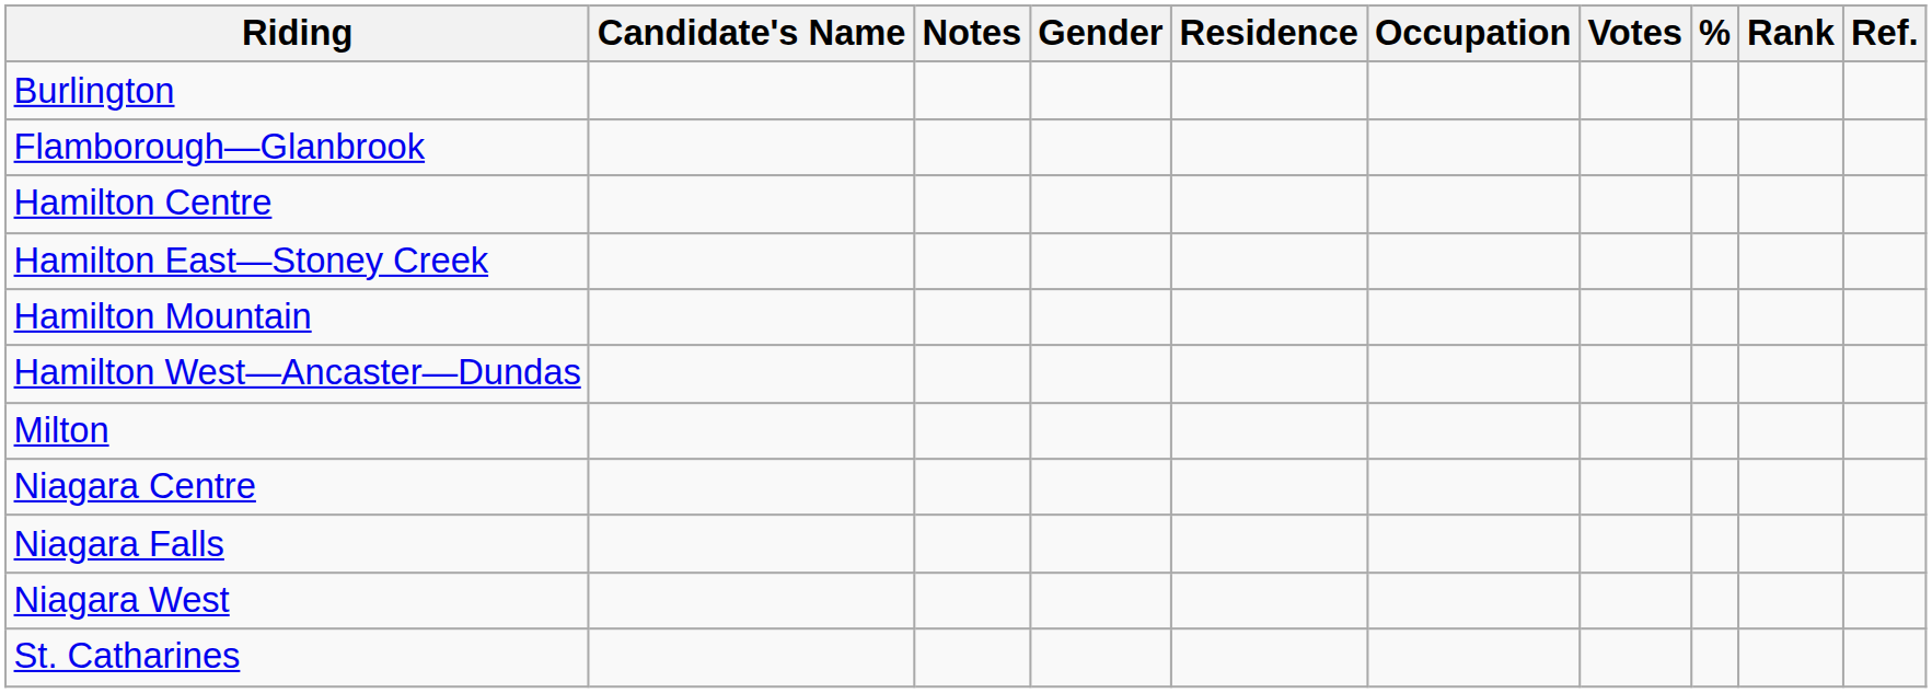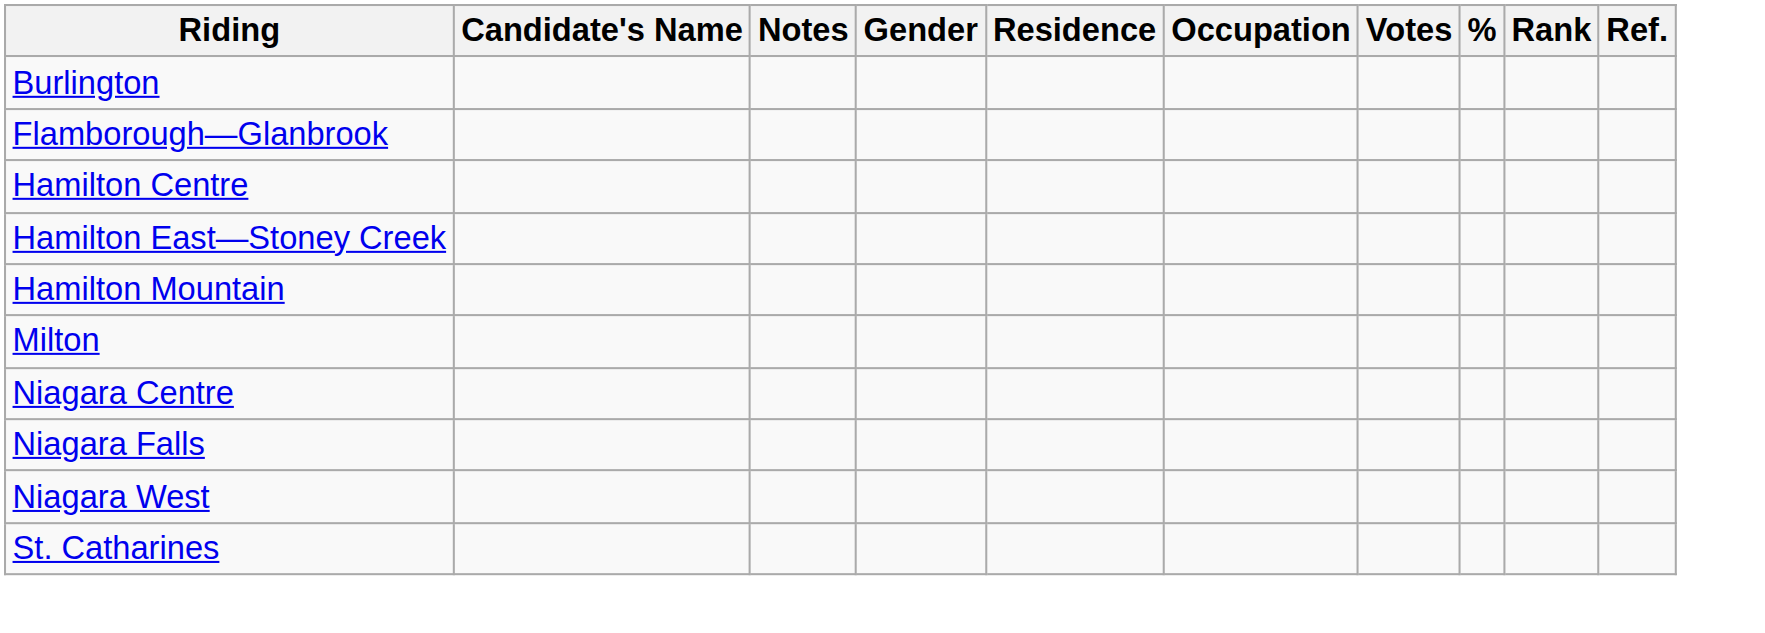- row: Hamilton West—Ancaster—Dundas
